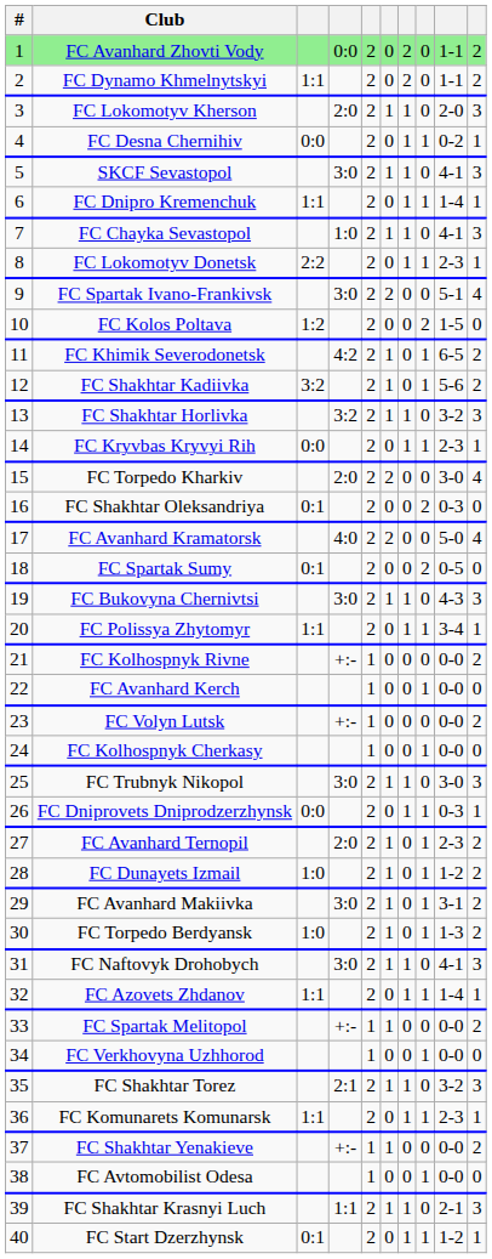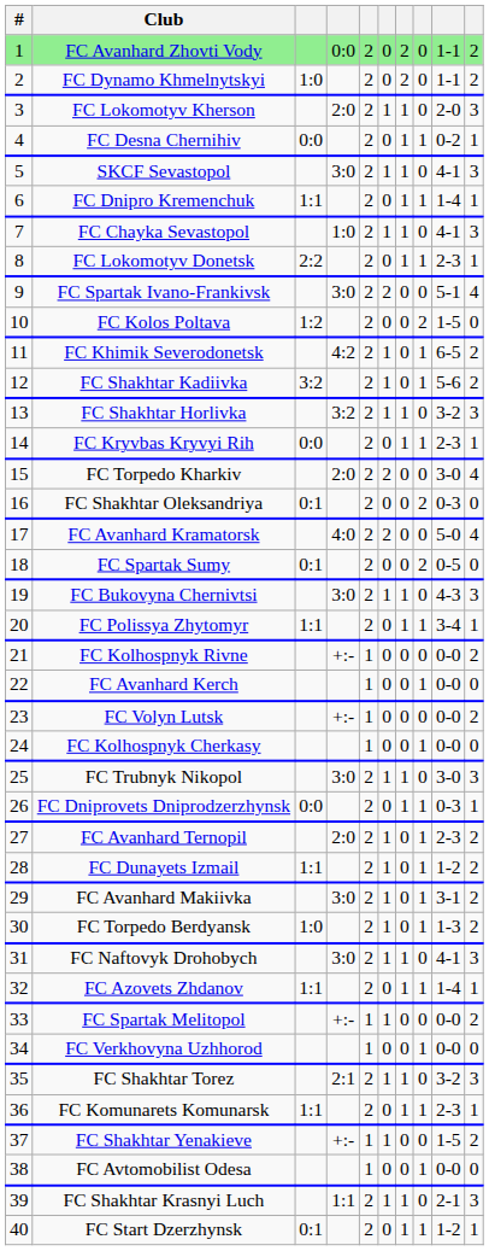FC Dynamo Khmelnytskyi | column 3: 1:1 -> 1:0
FC Dunayets Izmail | column 3: 1:0 -> 1:1
FC Shakhtar Yenakieve | column 9: 0-0 -> 1-5
